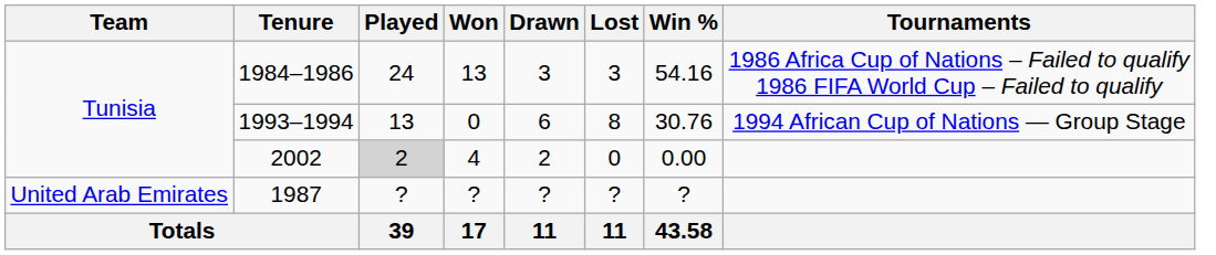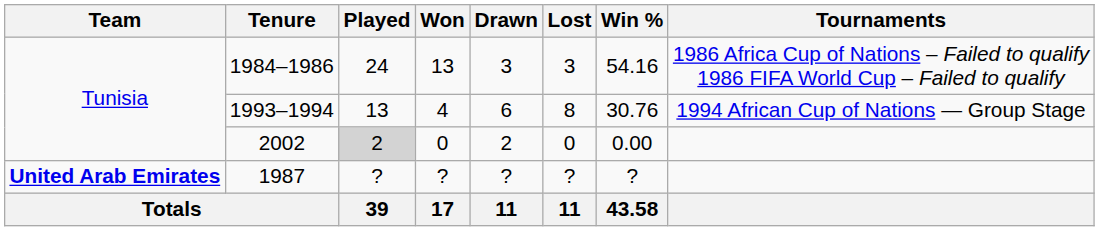1993–1994 | Won: 0 -> 4
2002 | Won: 4 -> 0
1987 | Team: normal -> bold
